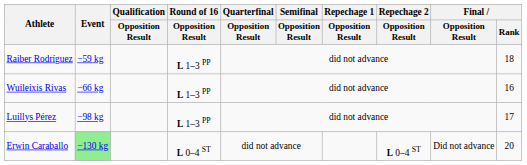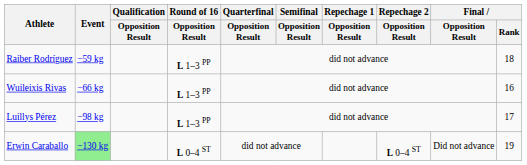Erwin Caraballo | Final / Rank: 20 -> 19
